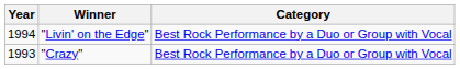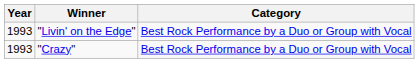"Livin' on the Edge" | Year: 1994 -> 1993
